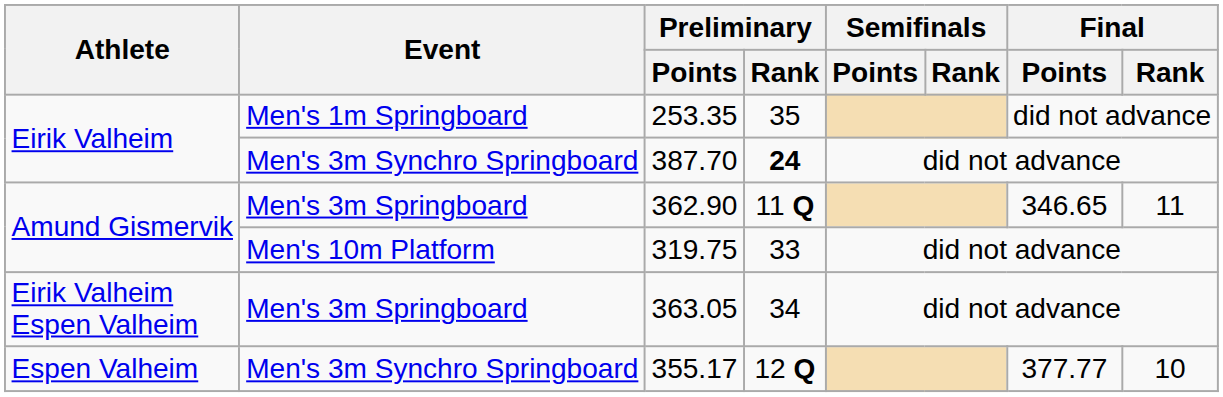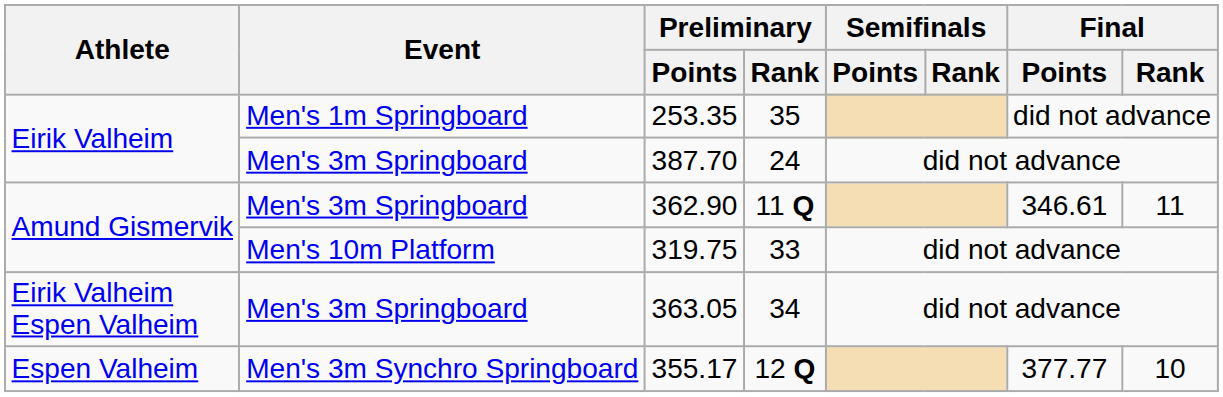387.70 | Event: Men's 3m Synchro Springboard -> Men's 3m Springboard
387.70 | Preliminary / Rank: bold -> normal
362.90 | Final / Points: 346.65 -> 346.61
